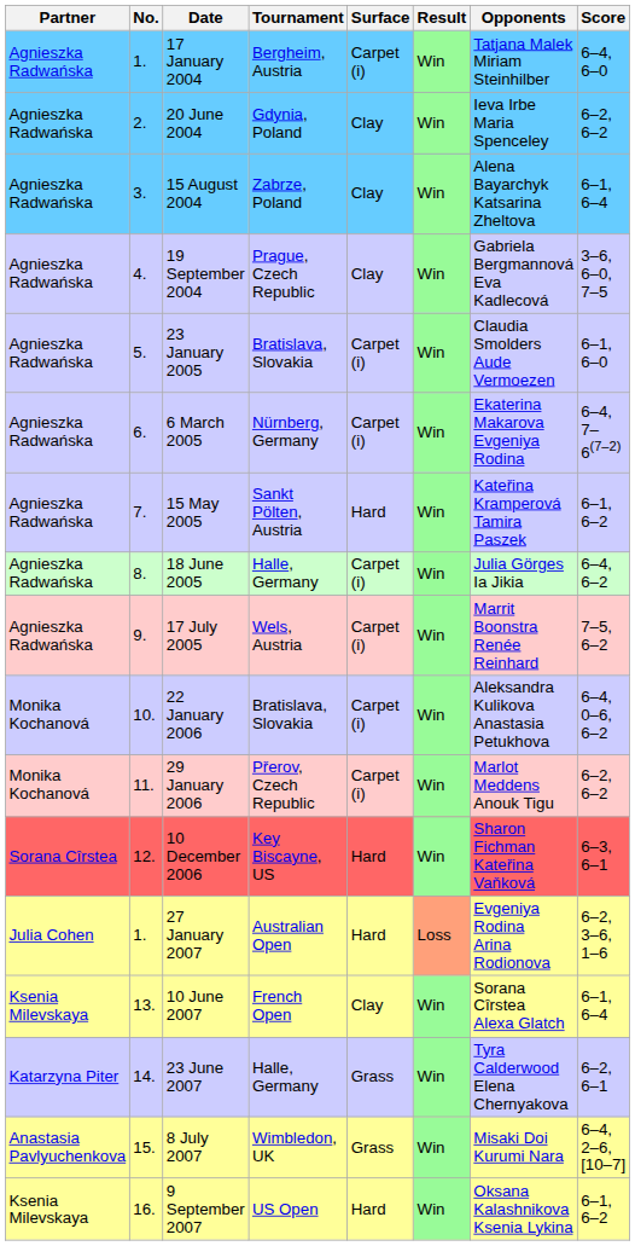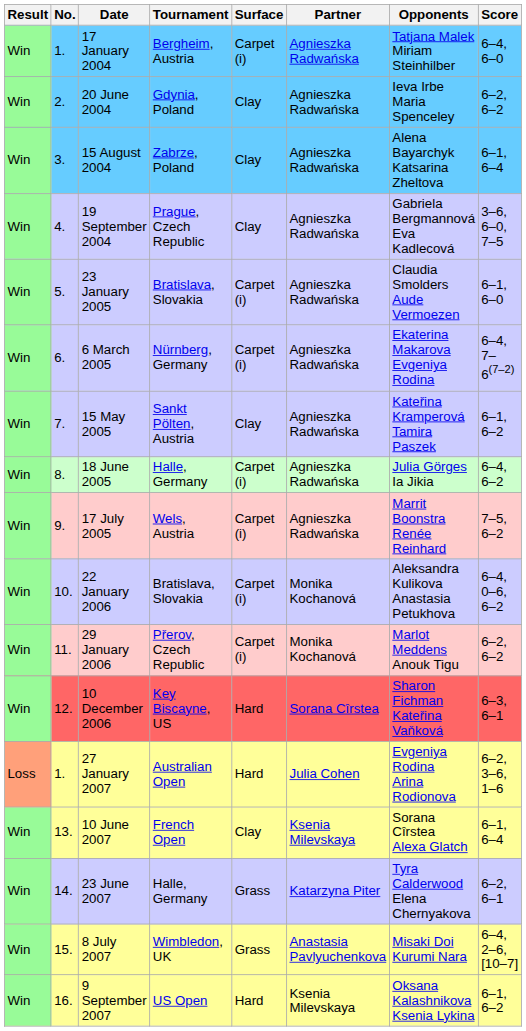columns swapped: Result <-> Partner
15 May 2005 | Surface: Hard -> Clay
